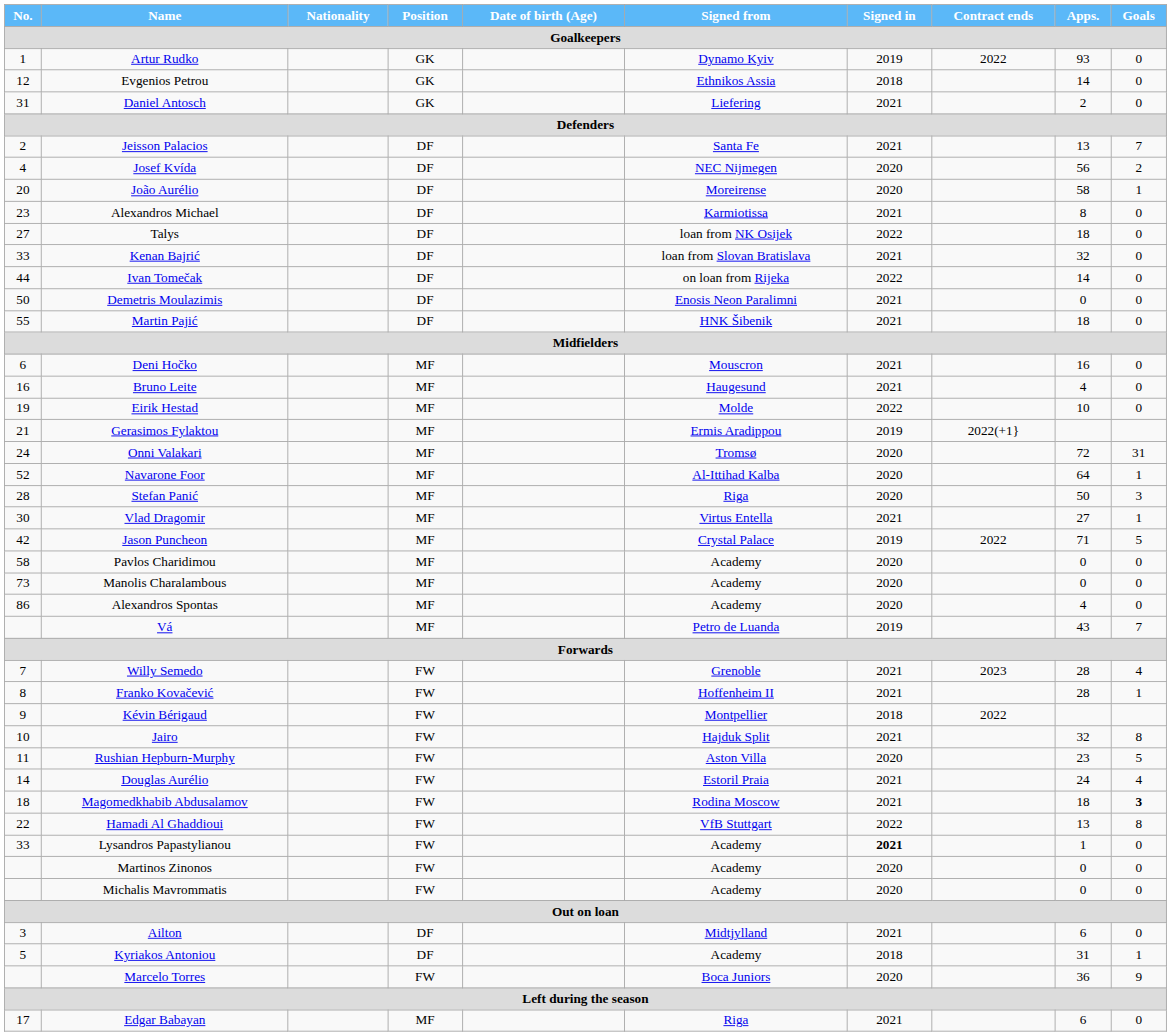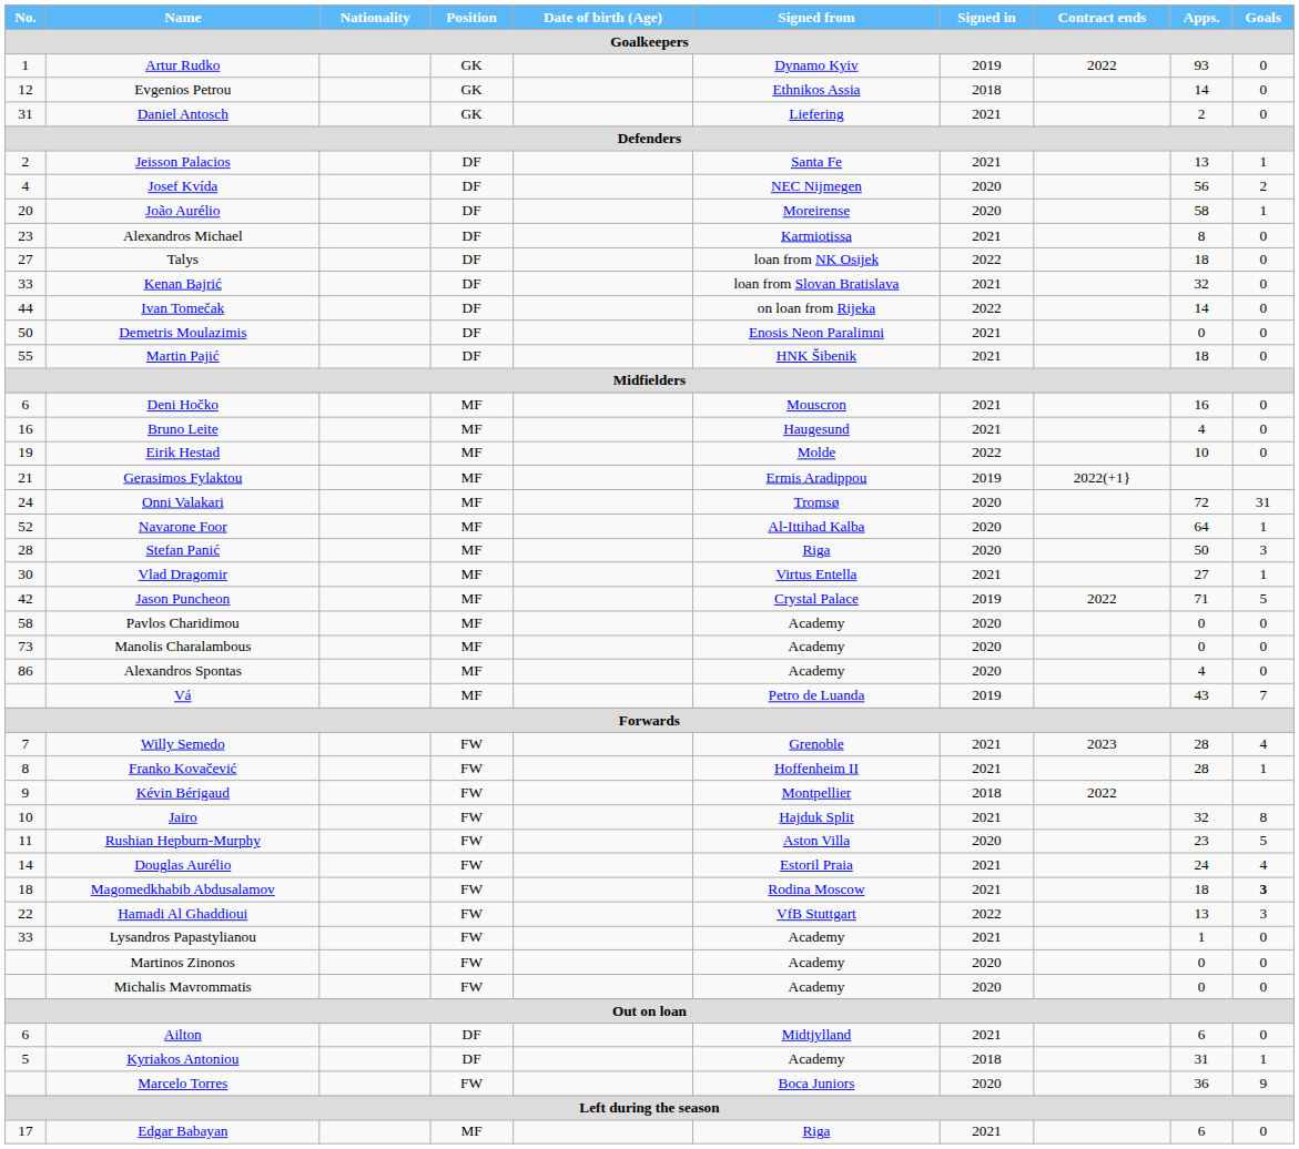Jeisson Palacios | Goals: 7 -> 1
Hamadi Al Ghaddioui | Goals: 8 -> 3
Lysandros Papastylianou | Signed in: bold -> normal
Ailton | No.: 3 -> 6
